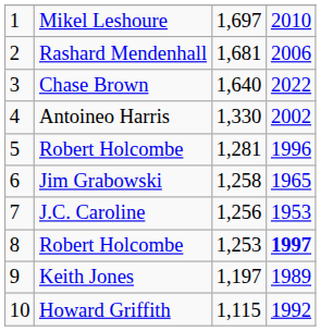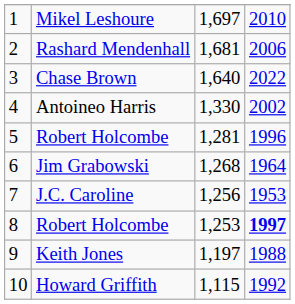Jim Grabowski | column 3: 1,258 -> 1,268
Jim Grabowski | column 4: 1965 -> 1964
Keith Jones | column 4: 1989 -> 1988
